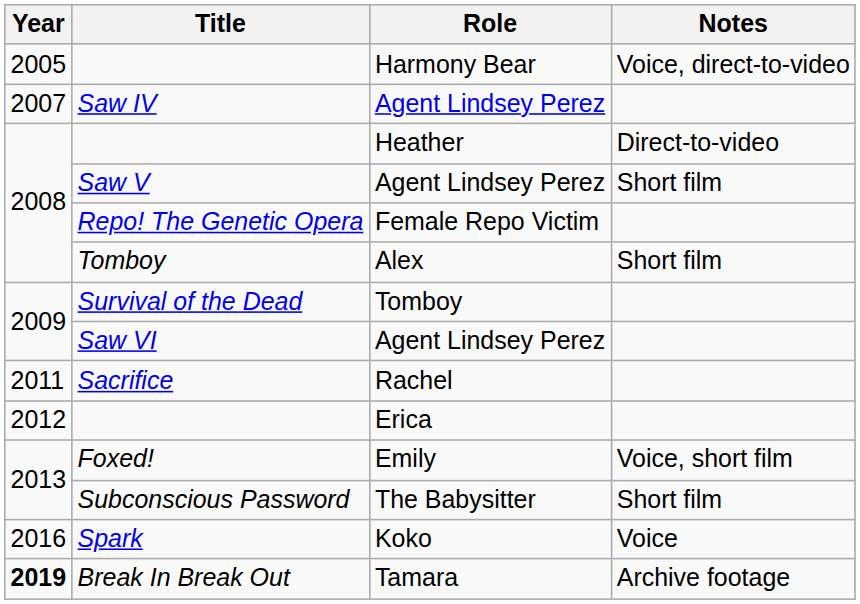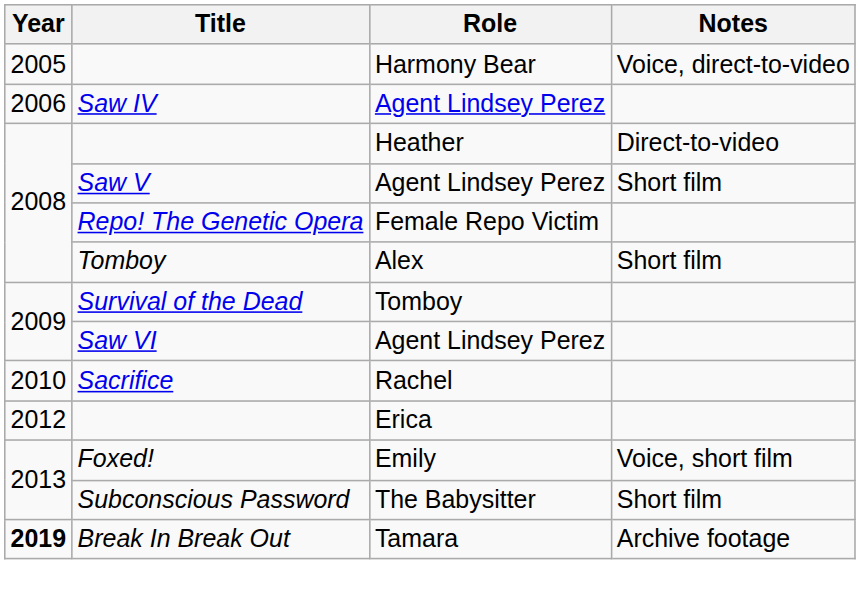Saw IV | Year: 2007 -> 2006
Sacrifice | Year: 2011 -> 2010
- row: 2016 | Spark | Koko | Voice
